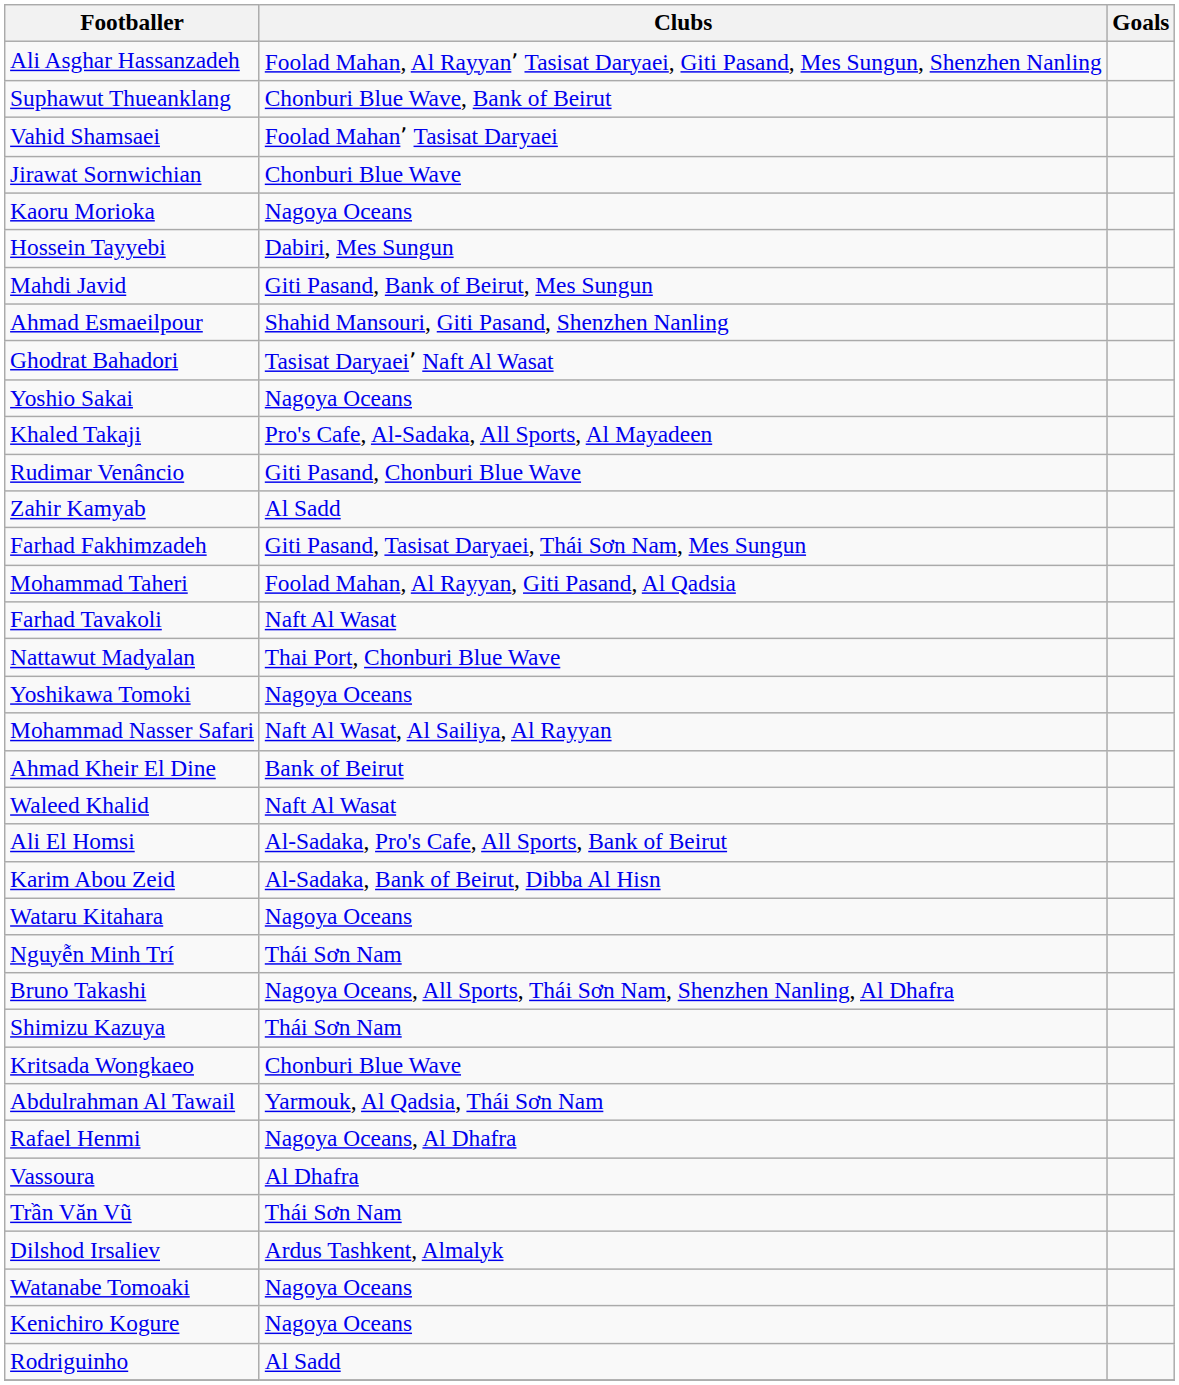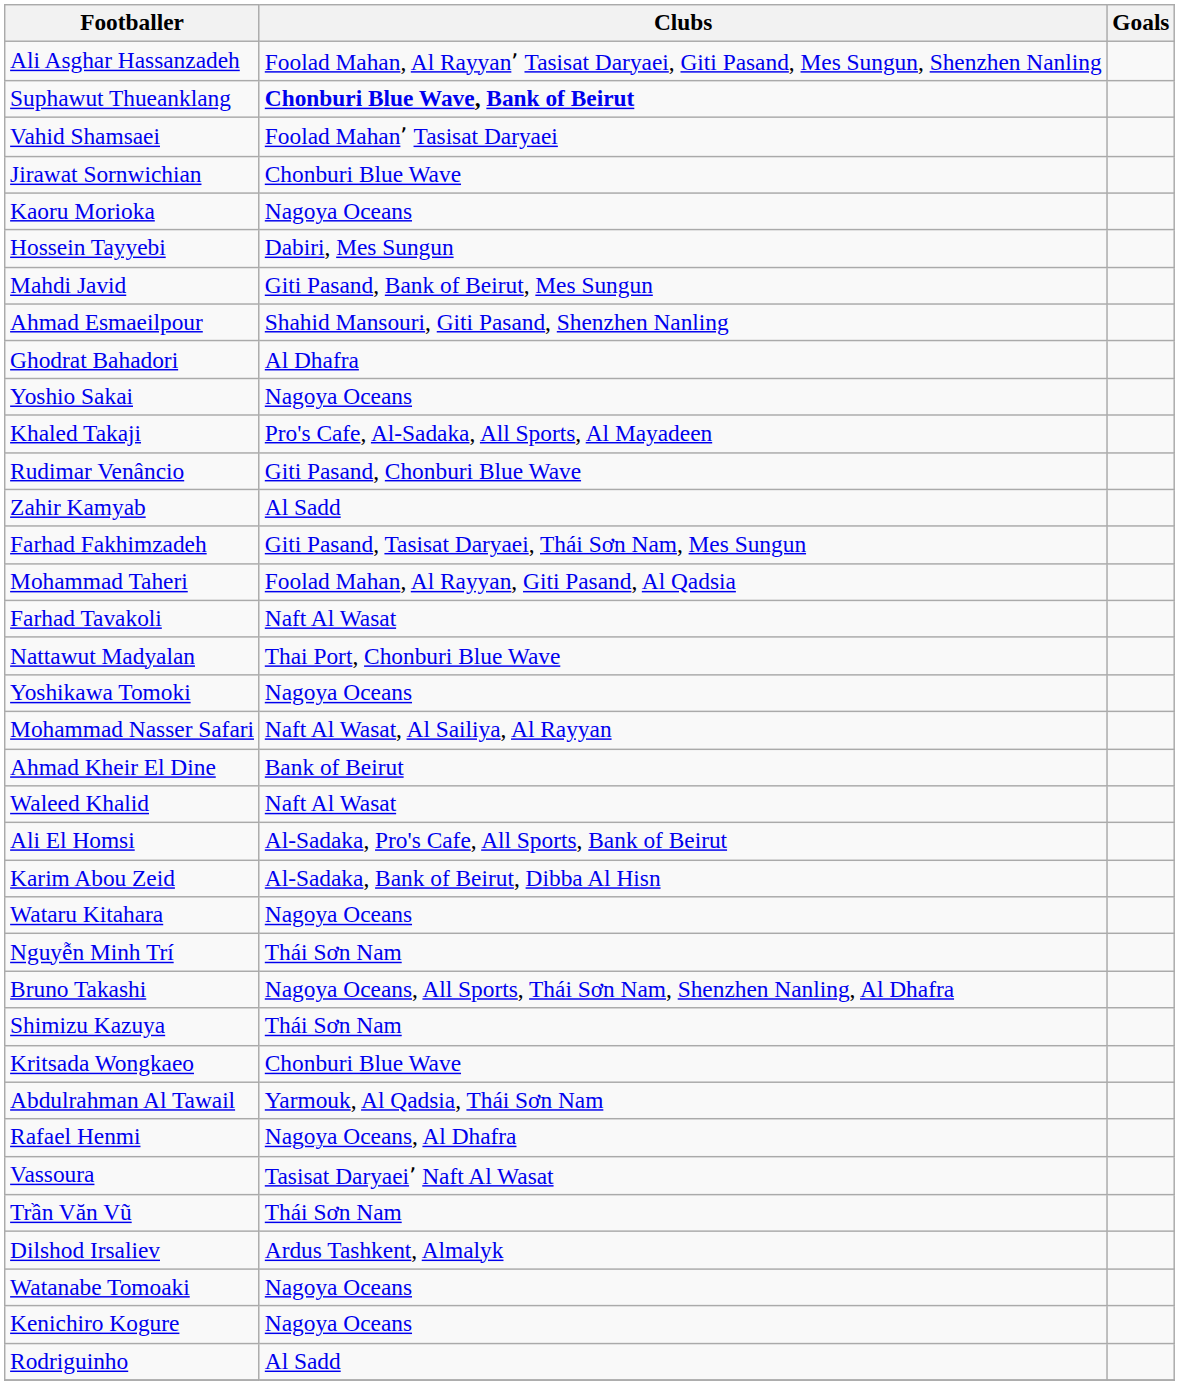Suphawut Thueanklang | Clubs: normal -> bold
Ghodrat Bahadori | Clubs: Tasisat Daryaei٬ Naft Al Wasat -> Al Dhafra
Vassoura | Clubs: Al Dhafra -> Tasisat Daryaei٬ Naft Al Wasat
